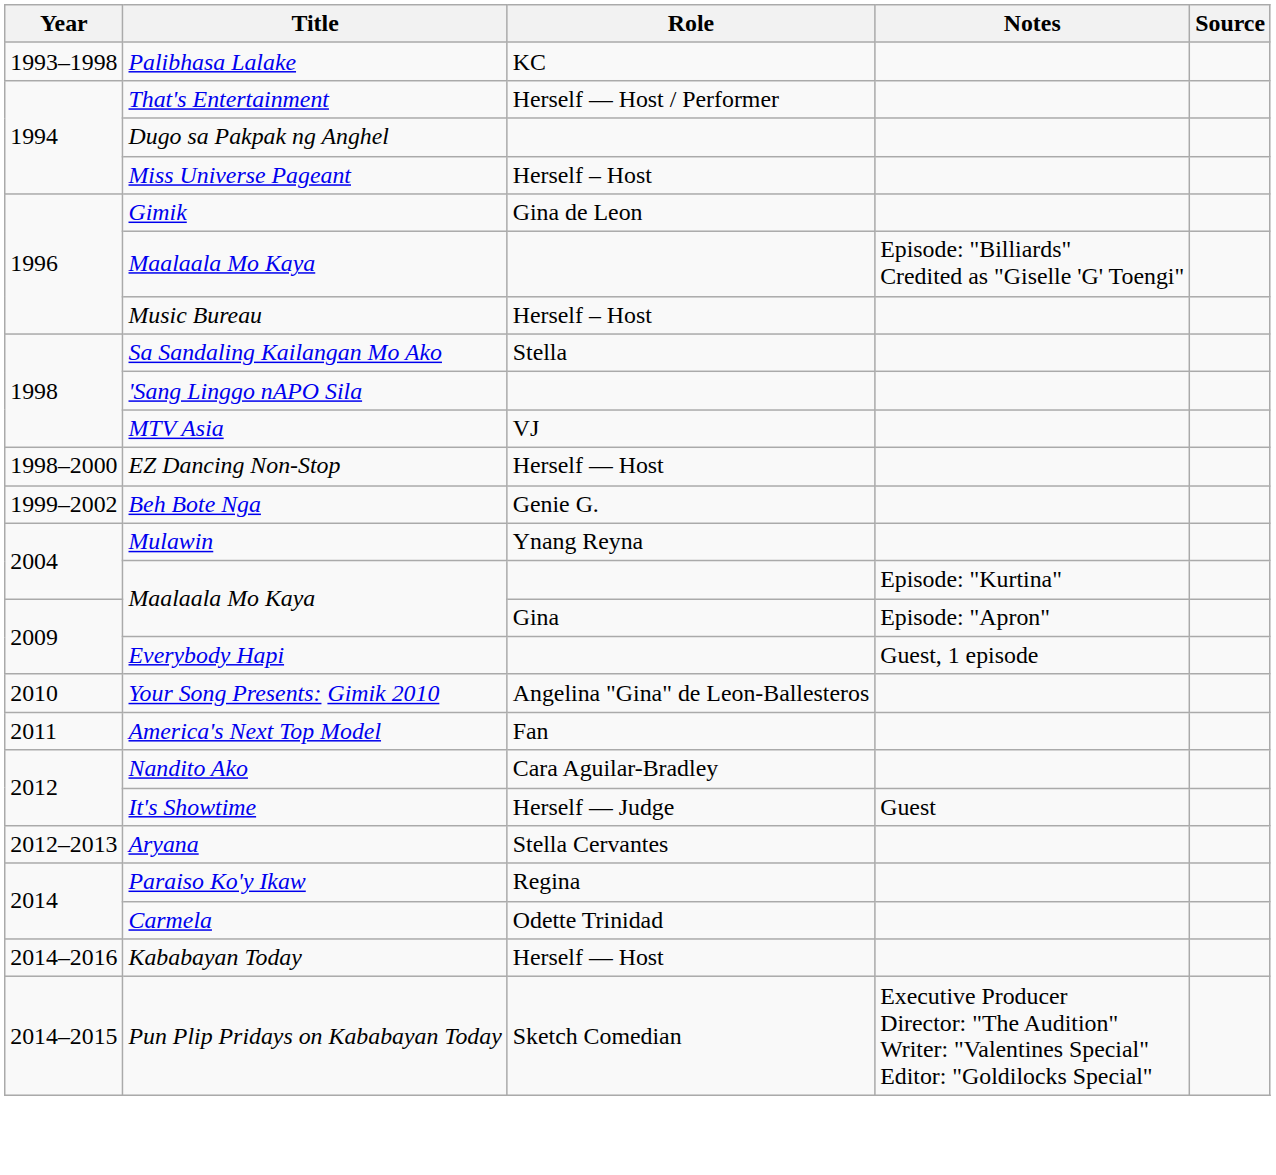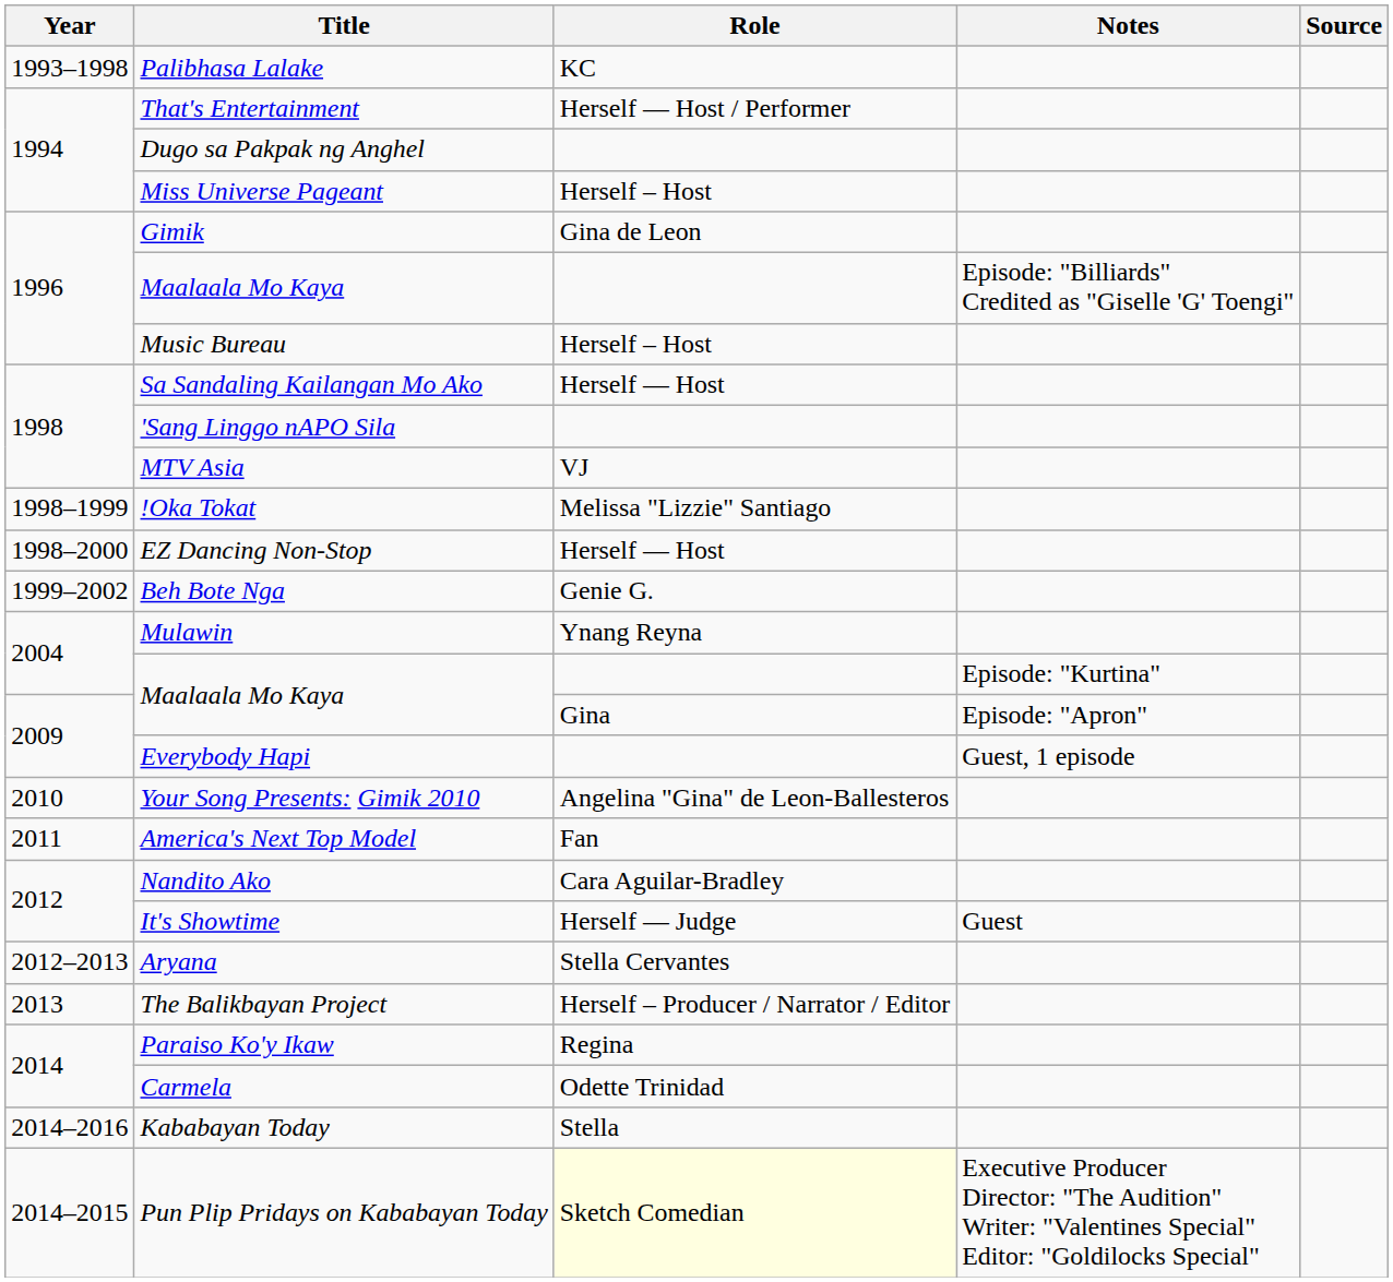Sa Sandaling Kailangan Mo Ako | Role: Stella -> Herself — Host
+ row: 1998–1999 | !Oka Tokat | Melissa "Lizzie" Santiago
+ row: 2013 | The Balikbayan Project | Herself – Producer / Narrator / Editor
Kababayan Today | Role: Herself — Host -> Stella
Pun Plip Pridays on Kababayan Today | Role: no background -> lightyellow background
